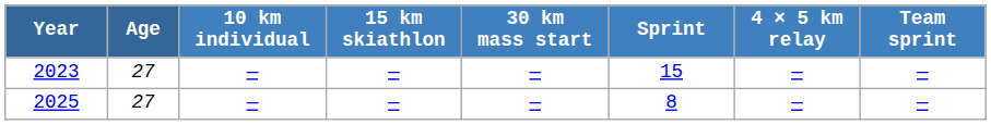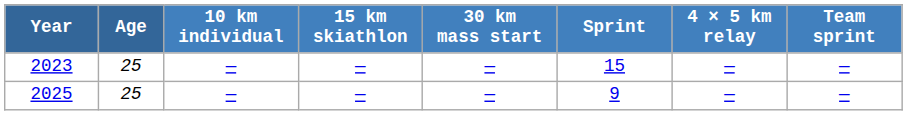2023 | Age: 27 -> 25
2025 | Age: 27 -> 25
2025 | Sprint: 8 -> 9
